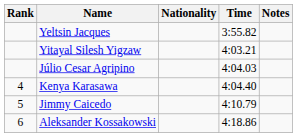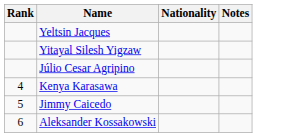- column: Time | 3:55.82 | 4:03.21 | 4:04.03 | 4:04.40 | 4:10.79 | 4:18.86
